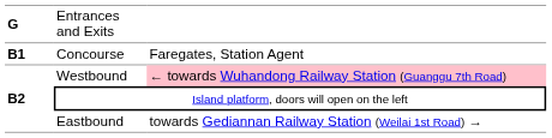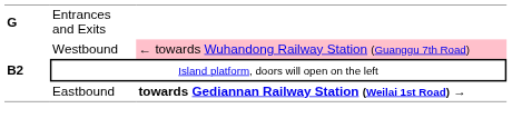- row: B1 | Concourse | Faregates, Station Agent
Eastbound | column 3: normal -> bold
